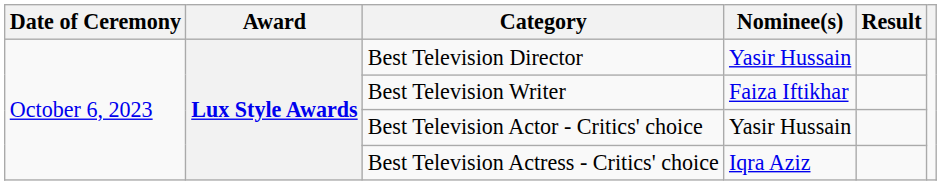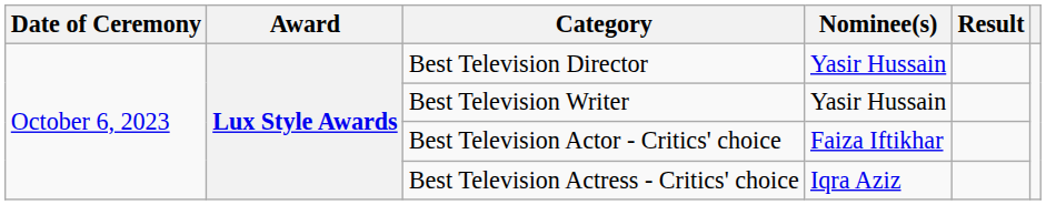Best Television Writer | Nominee(s): Faiza Iftikhar -> Yasir Hussain
Best Television Actor - Critics' choice | Nominee(s): Yasir Hussain -> Faiza Iftikhar
